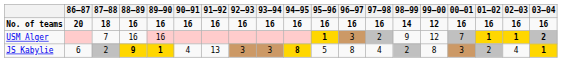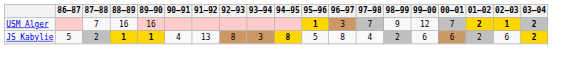- row: No. of teams | 20 | 18 | 16 | 16 | 16 | 16 | 16 | 16 | 16 | 16 | 16 | 16 | 14 | 12 | 16 | 16 | 16 | 16
USM Alger | 97–98: 2 -> 7
USM Alger | 01–02: 1 -> 2
JS Kabylie | 86–87: 6 -> 5
JS Kabylie | 88–89: 9 -> 1
JS Kabylie | 92–93: 3 -> 8
JS Kabylie | 99–00: 8 -> 6
JS Kabylie | 00–01: 3 -> 6
JS Kabylie | 02–03: 4 -> 6
JS Kabylie | 03–04: 1 -> 2
